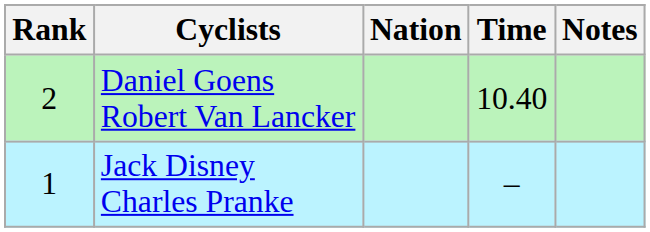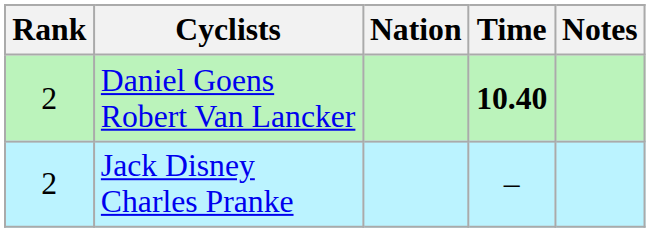Daniel Goens Robert Van Lancker | Time: normal -> bold
Jack Disney Charles Pranke | Rank: 1 -> 2
